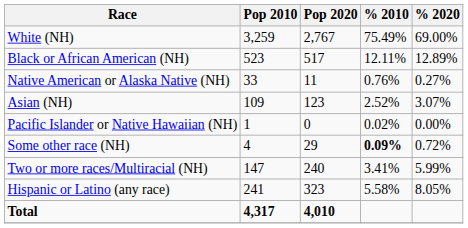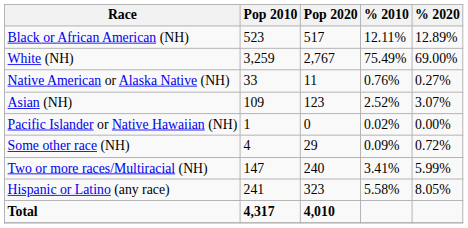rows swapped: White (NH) <-> Black or African American (NH)
Some other race (NH) | % 2010: bold -> normal
